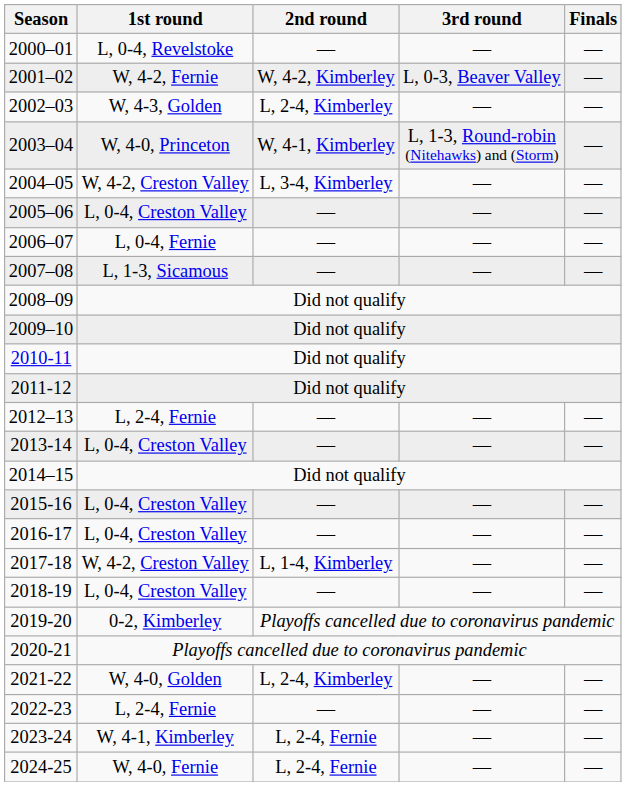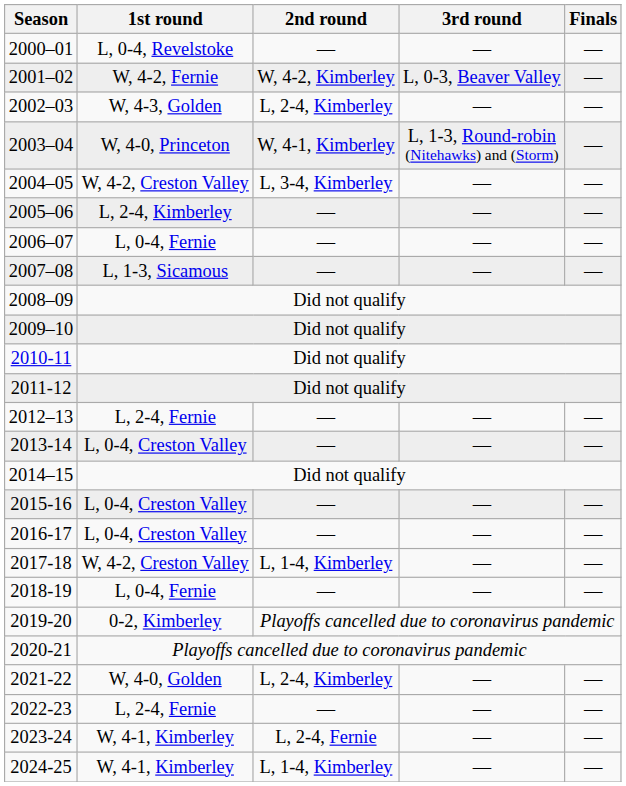2005–06 | 1st round: L, 0-4, Creston Valley -> L, 2-4, Kimberley
2018-19 | 1st round: L, 0-4, Creston Valley -> L, 0-4, Fernie
2024-25 | 1st round: W, 4-0, Fernie -> W, 4-1, Kimberley
2024-25 | 2nd round: L, 2-4, Fernie -> L, 1-4, Kimberley
